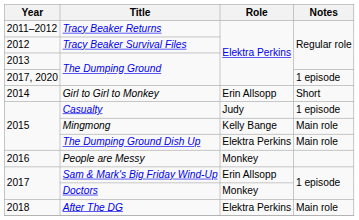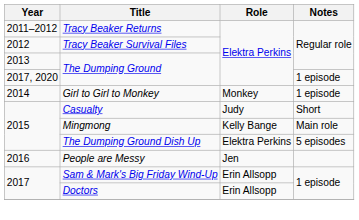Girl to Girl to Monkey | Role: Erin Allsopp -> Monkey
Girl to Girl to Monkey | Notes: Short -> 1 episode
Casualty | Notes: 1 episode -> Short
The Dumping Ground Dish Up | Notes: Main role -> 5 episodes
People are Messy | Role: Monkey -> Jen
Doctors | Role: Monkey -> Erin Allsopp
- row: 2018 | After The DG | Elektra Perkins | Main role
